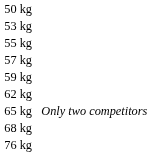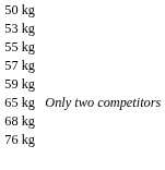- row: 62 kg
